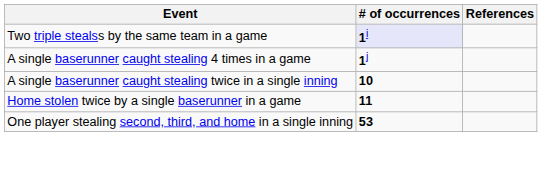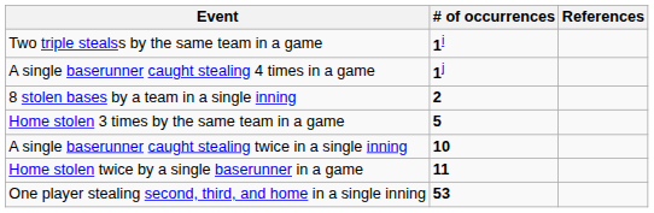Two triple stealss by the same team in a game | # of occurrences: lavender background -> no background
+ row: 8 stolen bases by a team in a single inning | 2
+ row: Home stolen 3 times by the same team in a game | 5
